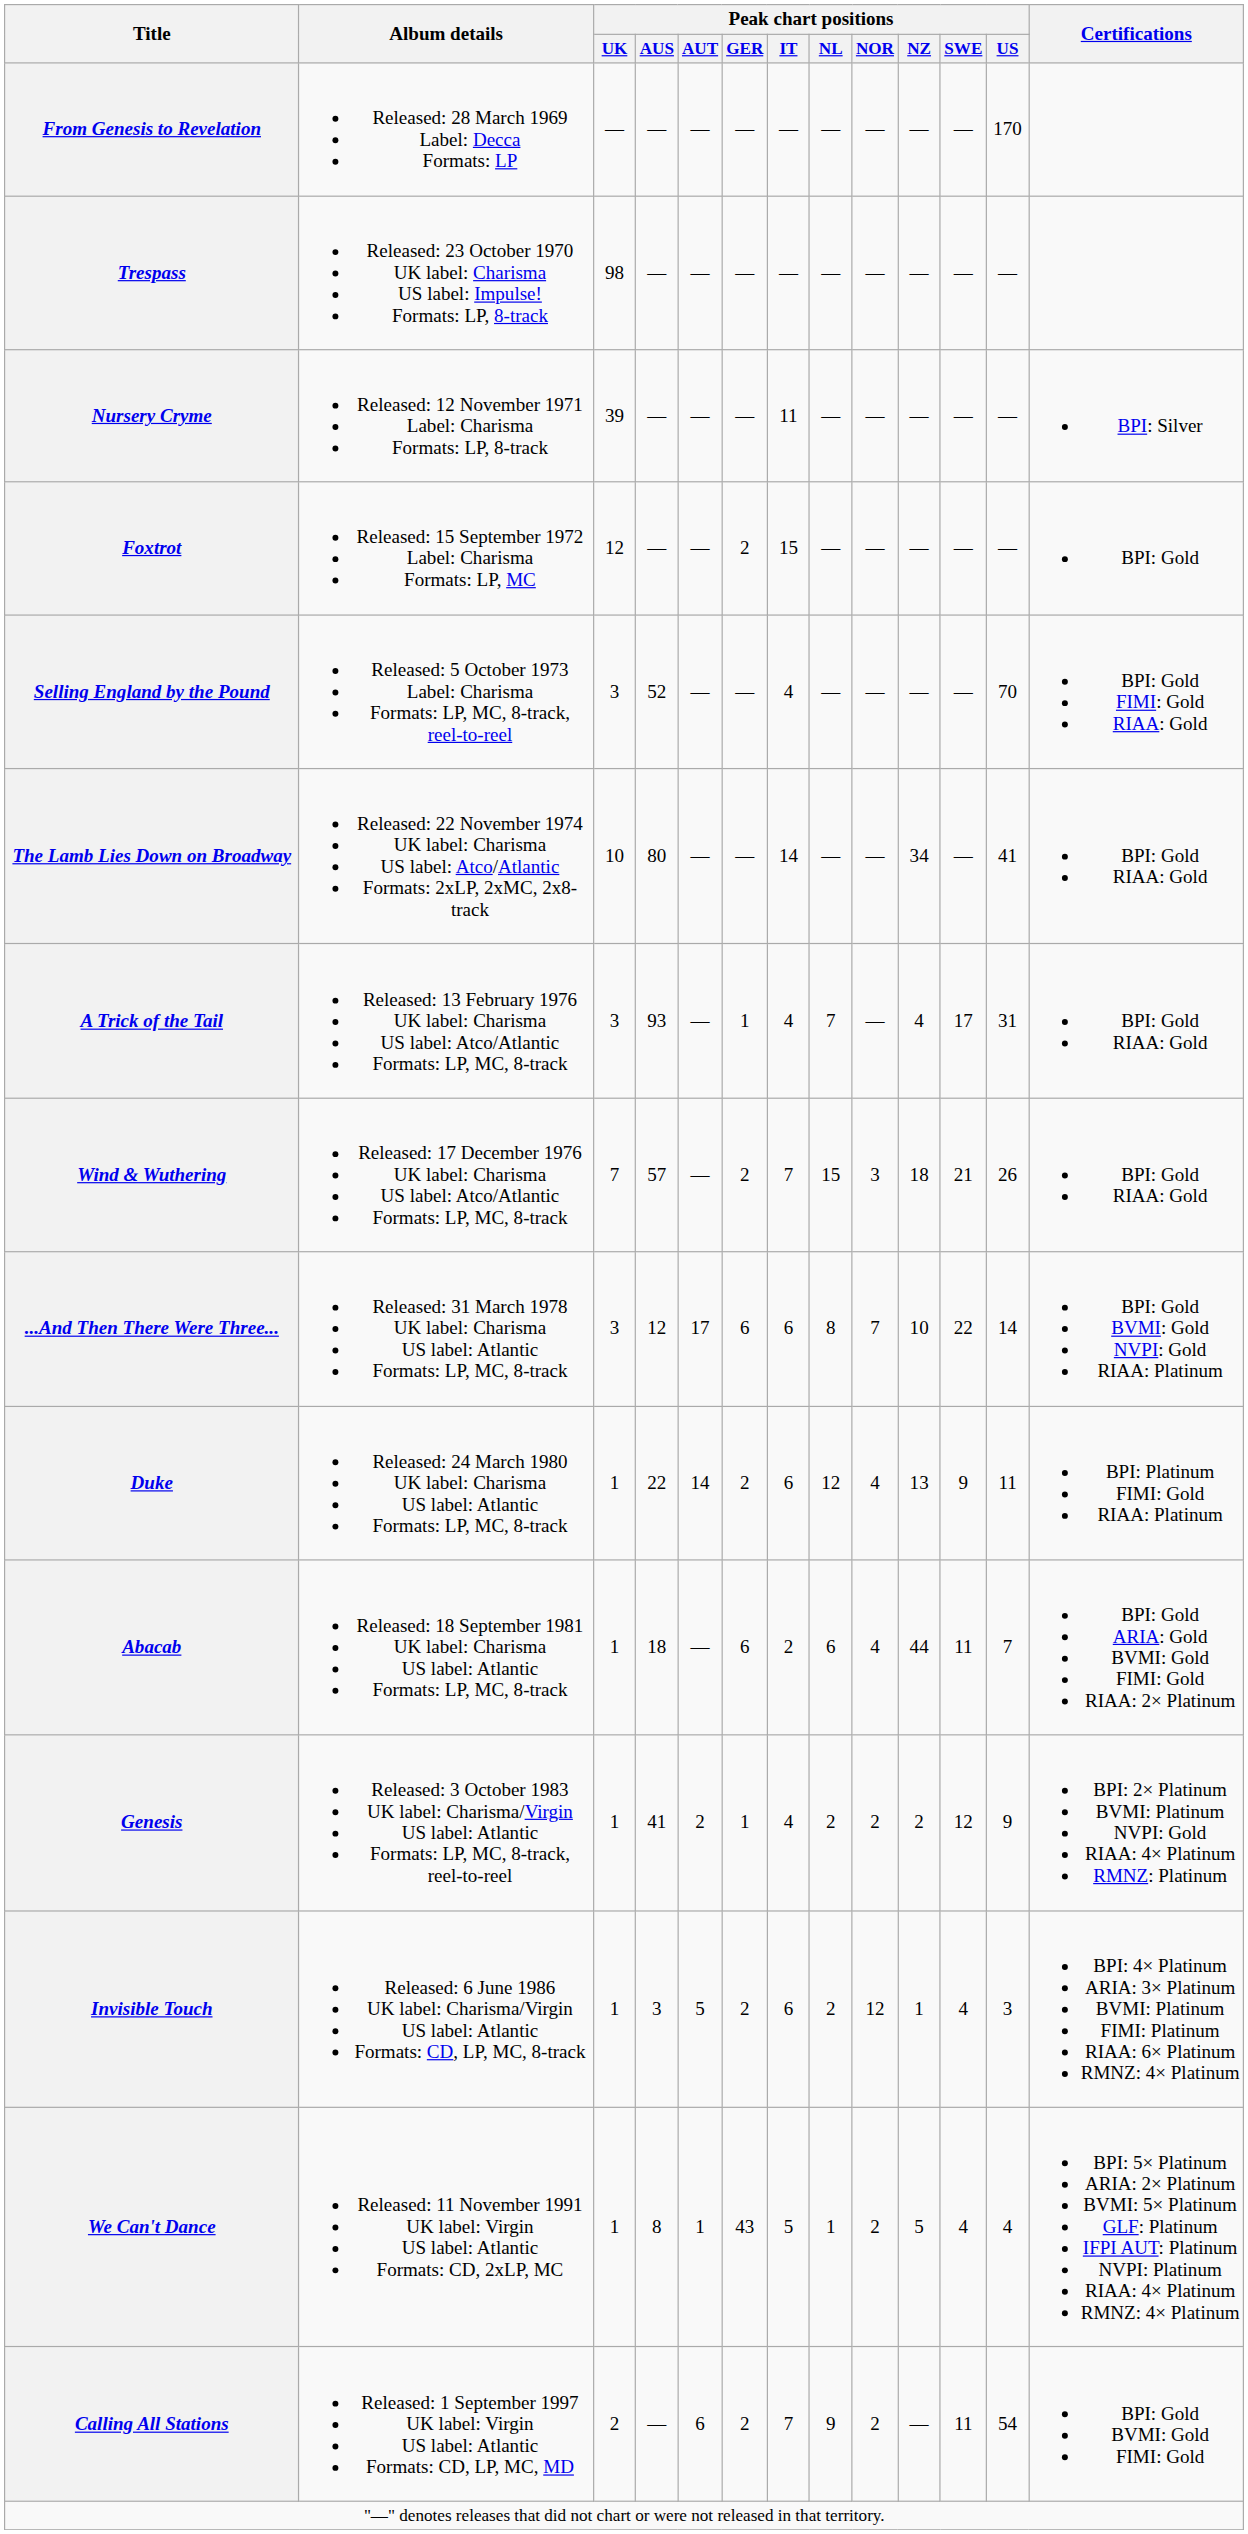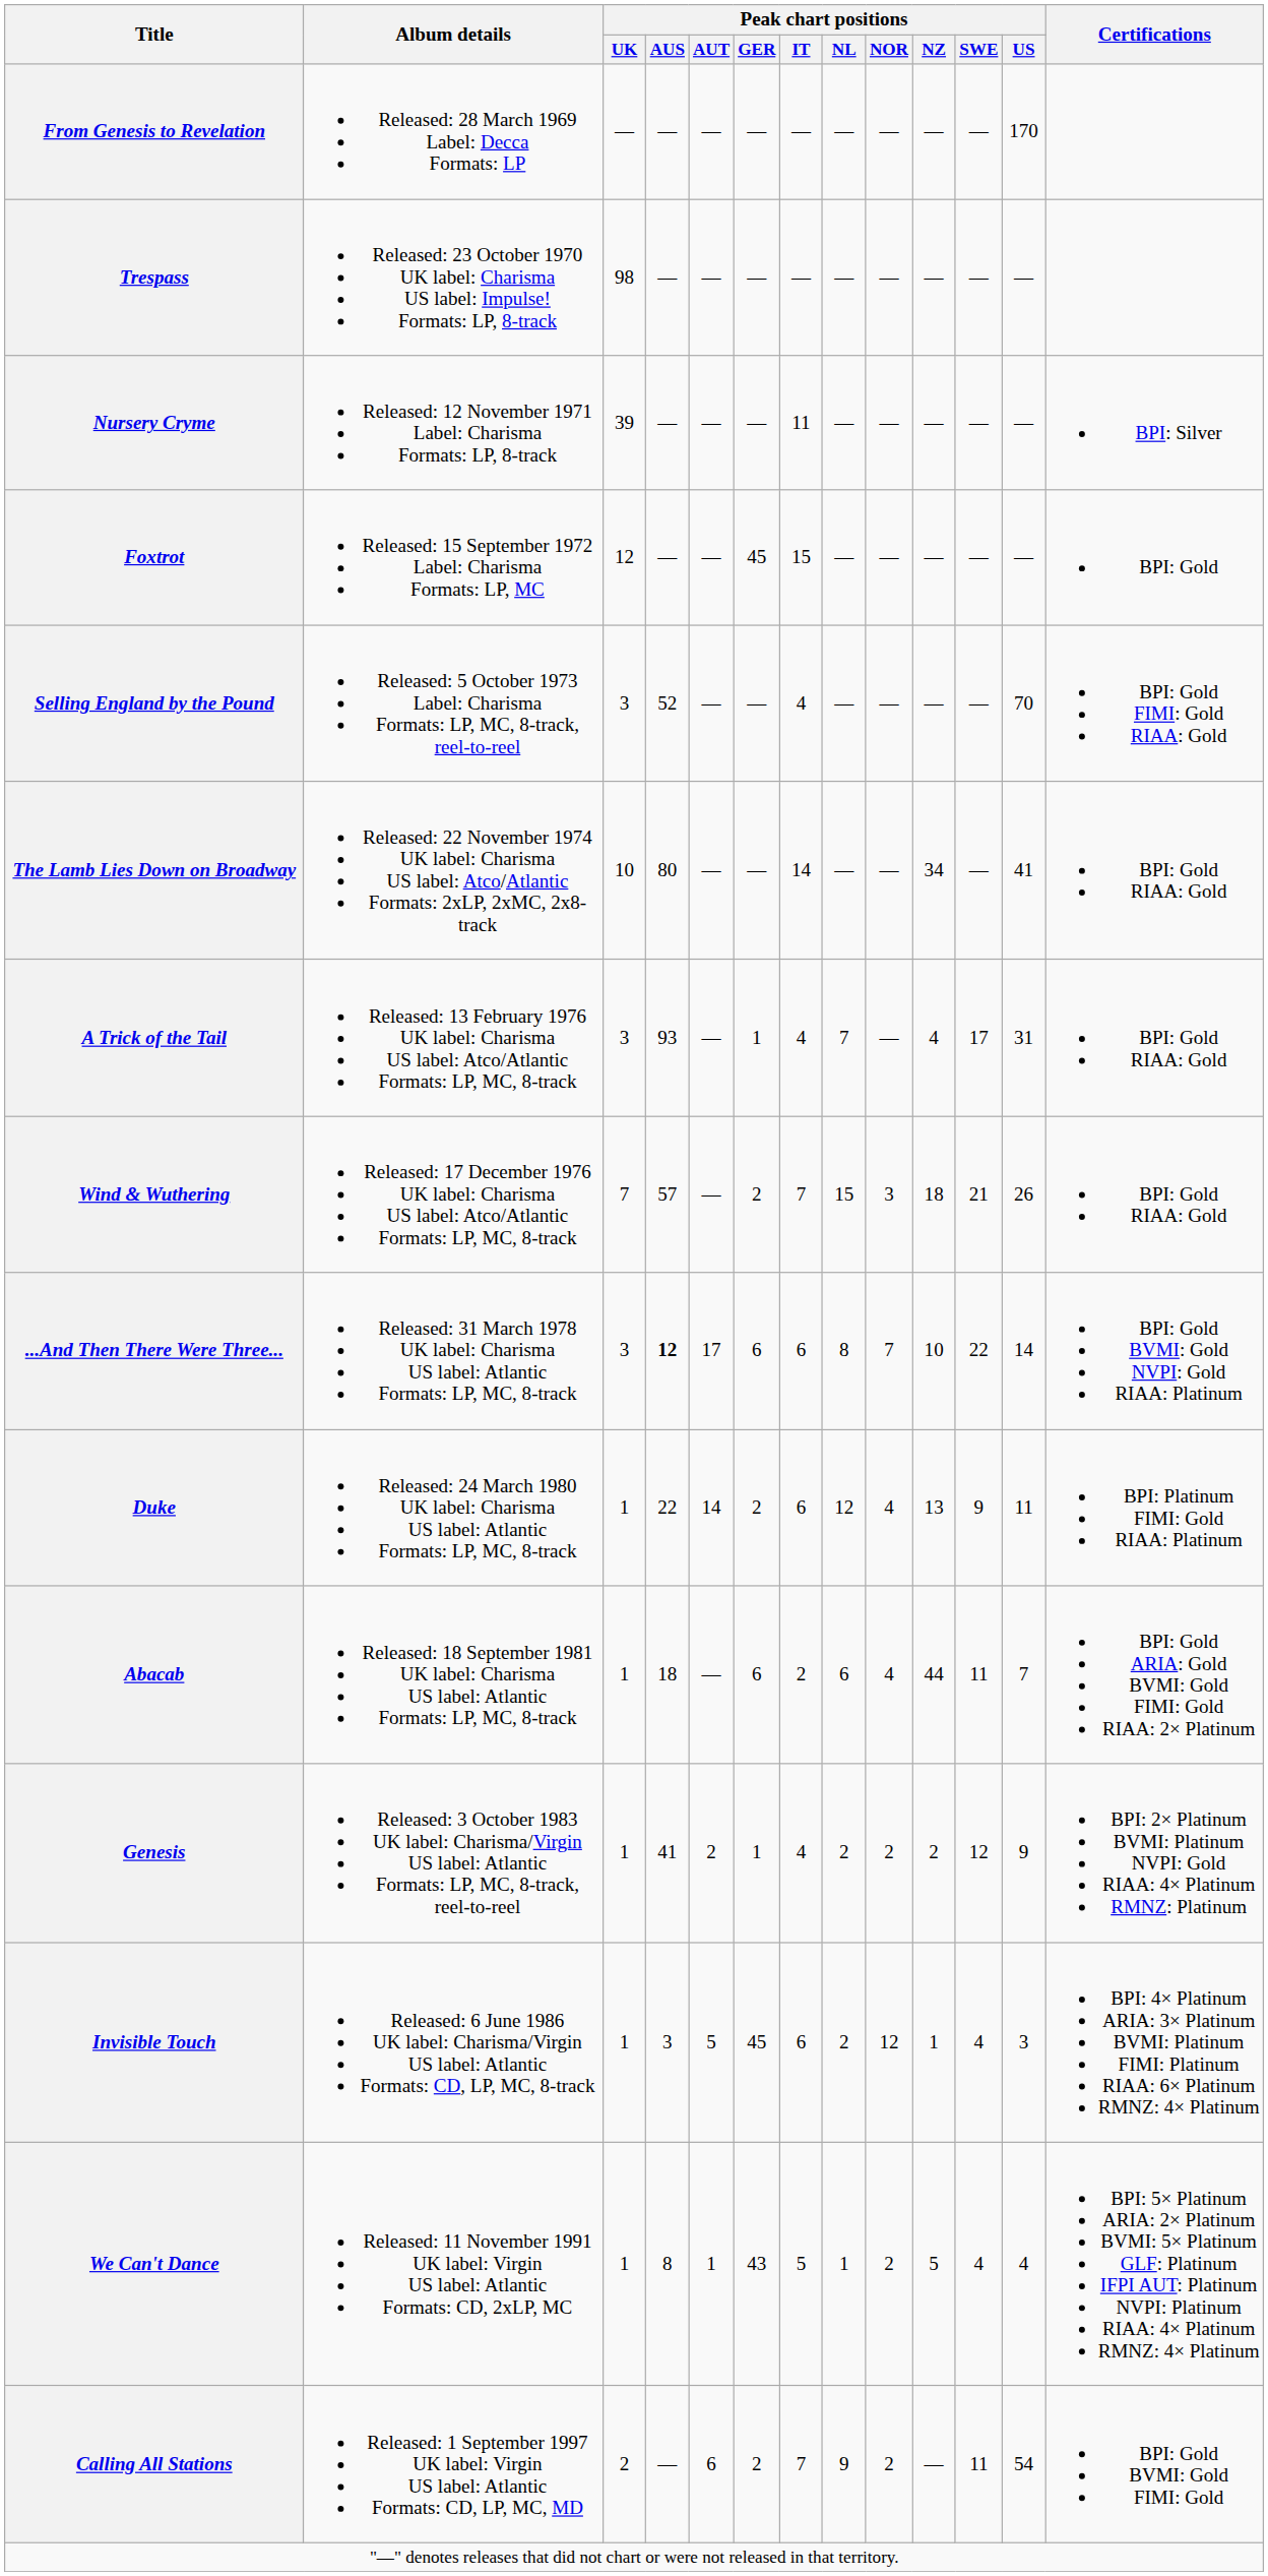Foxtrot | Peak chart positions / GER: 2 -> 45
...And Then There Were Three... | Peak chart positions / AUS: normal -> bold
Invisible Touch | Peak chart positions / GER: 2 -> 45
